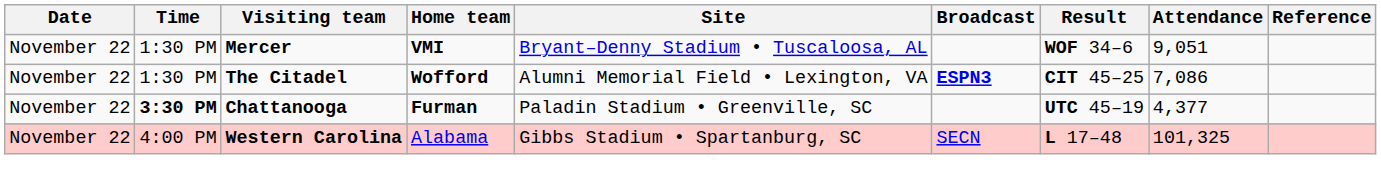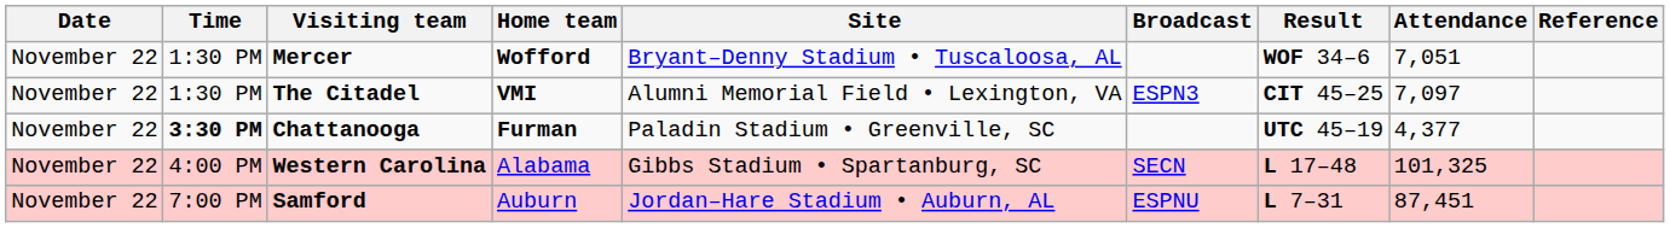Mercer | Home team: VMI -> Wofford
Mercer | Attendance: 9,051 -> 7,051
The Citadel | Home team: Wofford -> VMI
The Citadel | Broadcast: bold -> normal
The Citadel | Attendance: 7,086 -> 7,097
+ row: November 22 | 7:00 PM | Samford | Auburn | Jordan–Hare Stadium • Auburn, AL | ESPNU | L 7–31 | 87,451
